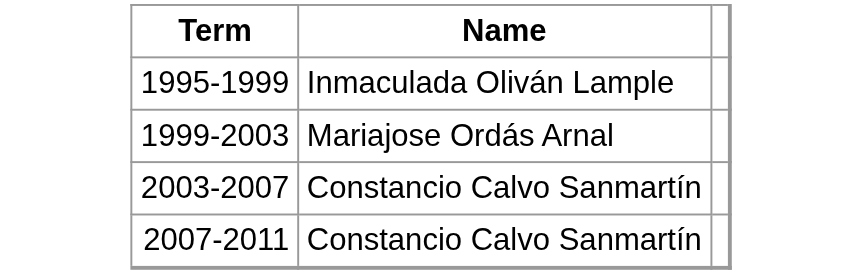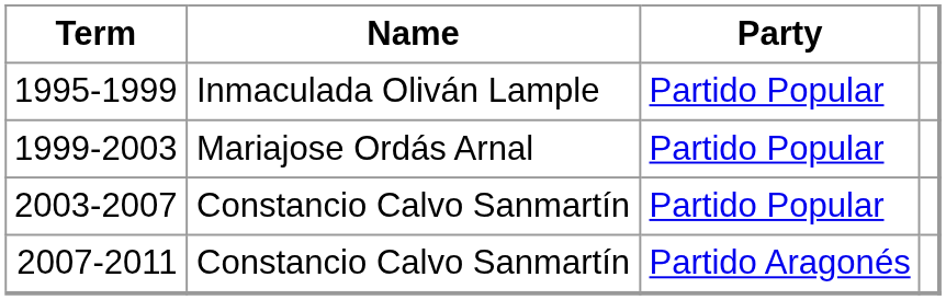+ column: Party | Partido Popular | Partido Popular | Partido Popular | Partido Aragonés
